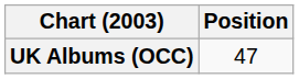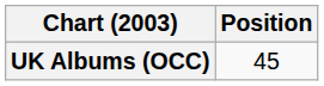UK Albums (OCC) | Position: 47 -> 45
